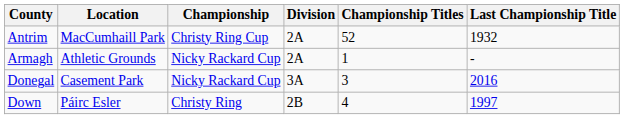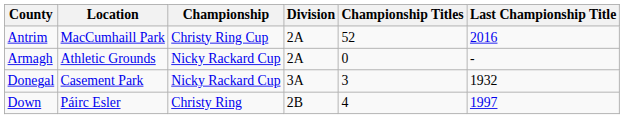Antrim | Last Championship Title: 1932 -> 2016
Armagh | Championship Titles: 1 -> 0
Donegal | Last Championship Title: 2016 -> 1932
